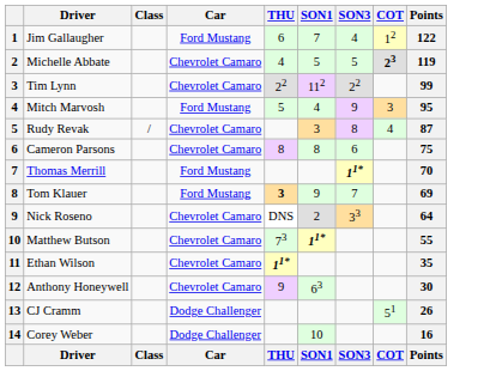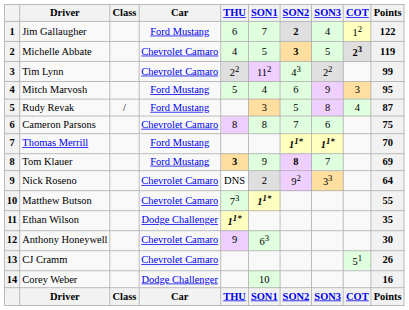+ column: SON2 | 2 | 3 | 43 | 6 | 5 | 7 | 11* | 8 | 92 | SON2
Rudy Revak | Car: Chevrolet Camaro -> Ford Mustang
Ethan Wilson | Car: Chevrolet Camaro -> Dodge Challenger
CJ Cramm | Car: Dodge Challenger -> Chevrolet Camaro
